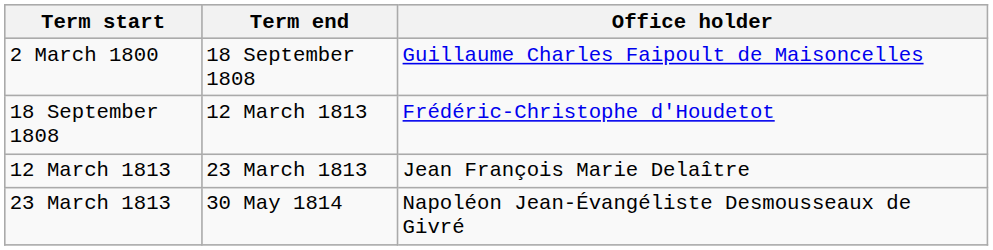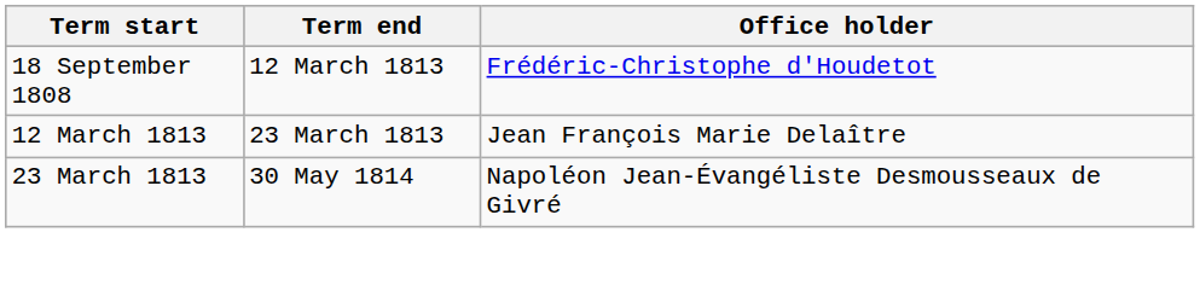- row: 2 March 1800 | 18 September 1808 | Guillaume Charles Faipoult de Maisoncelles
